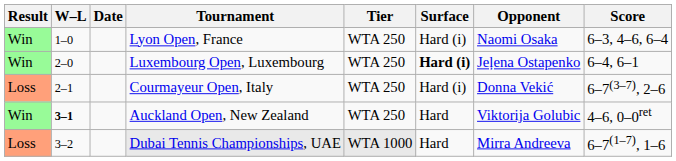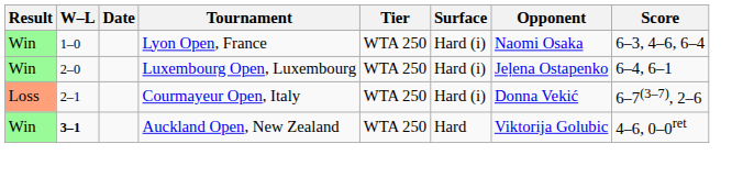Luxembourg Open, Luxembourg | Surface: bold -> normal
- row: Loss | 3–2 | Dubai Tennis Championships, UAE | WTA 1000 | Hard | Mirra Andreeva | 6–7(1–7), 1–6
